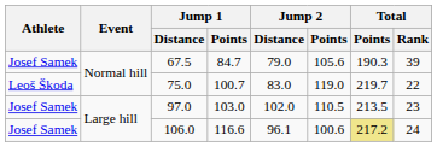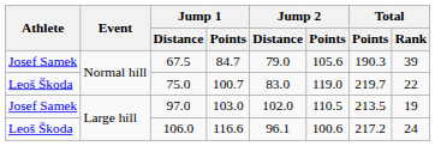97.0 | Total / Rank: 23 -> 19
106.0 | Athlete: Josef Samek -> Leoš Škoda
106.0 | Total / Points: khaki background -> no background
